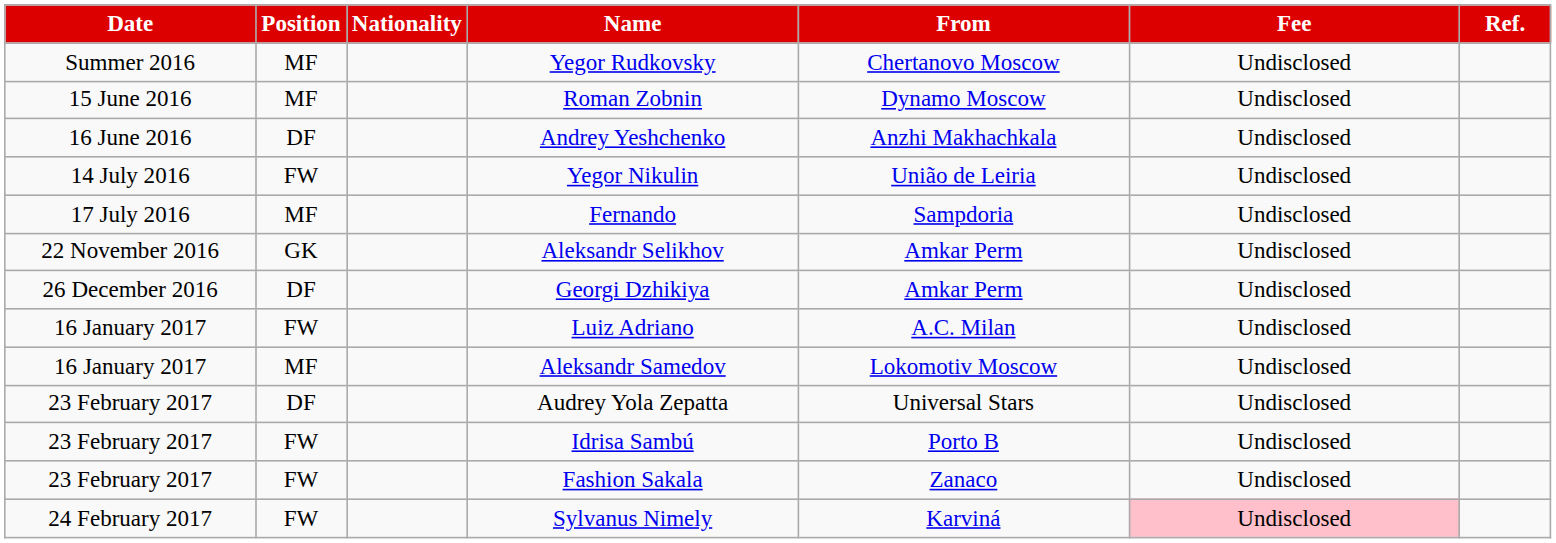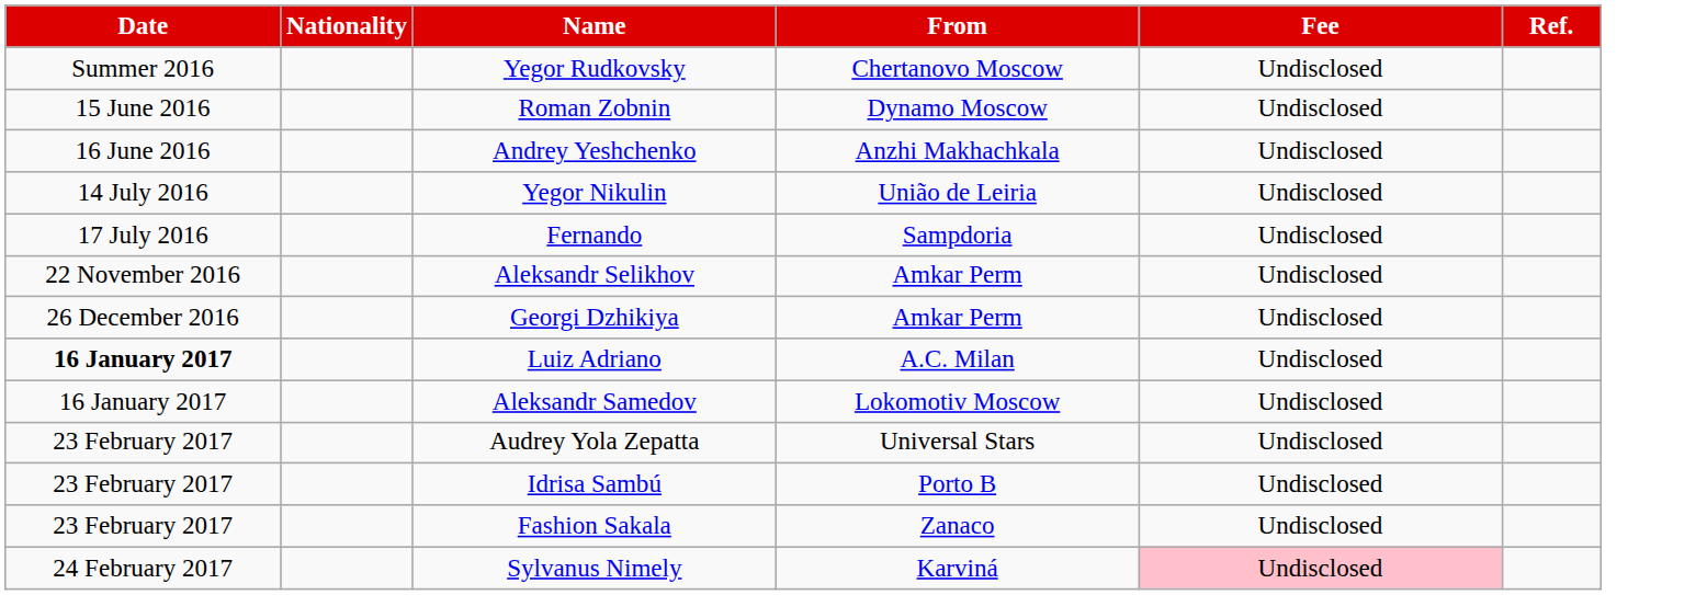- column: Position | MF | MF | DF | FW | MF | GK | DF | FW | MF | DF | FW | FW | FW
Luiz Adriano | Date: normal -> bold
